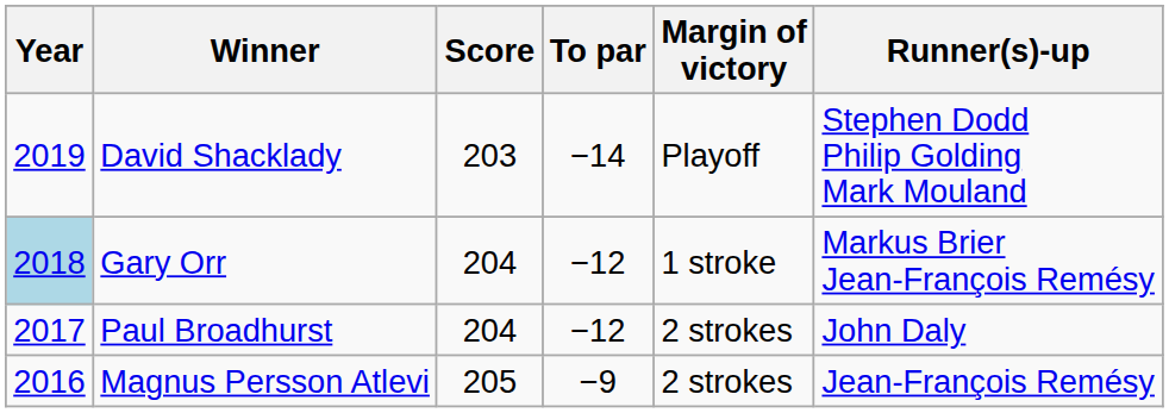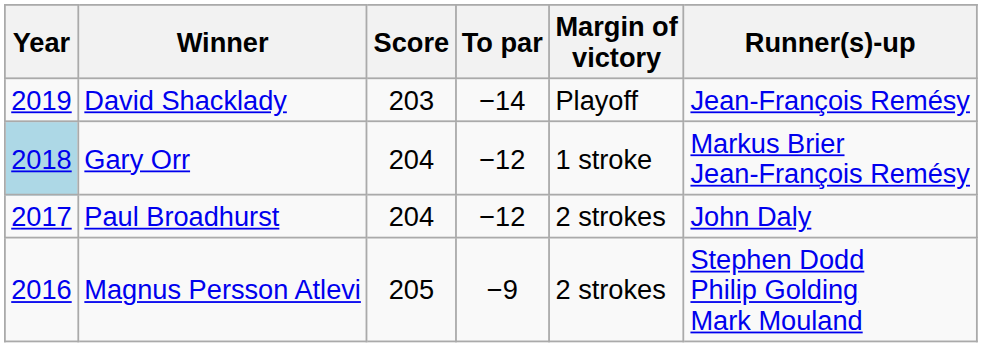David Shacklady | Runner(s)-up: Stephen Dodd Philip Golding Mark Mouland -> Jean-François Remésy
Magnus Persson Atlevi | Runner(s)-up: Jean-François Remésy -> Stephen Dodd Philip Golding Mark Mouland
